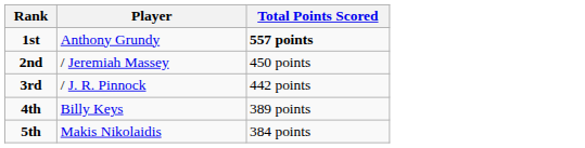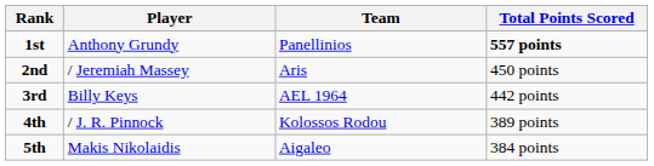+ column: Team | Panellinios | Aris | AEL 1964 | Kolossos Rodou | Aigaleo
3rd | Player: / J. R. Pinnock -> Billy Keys
4th | Player: Billy Keys -> / J. R. Pinnock
